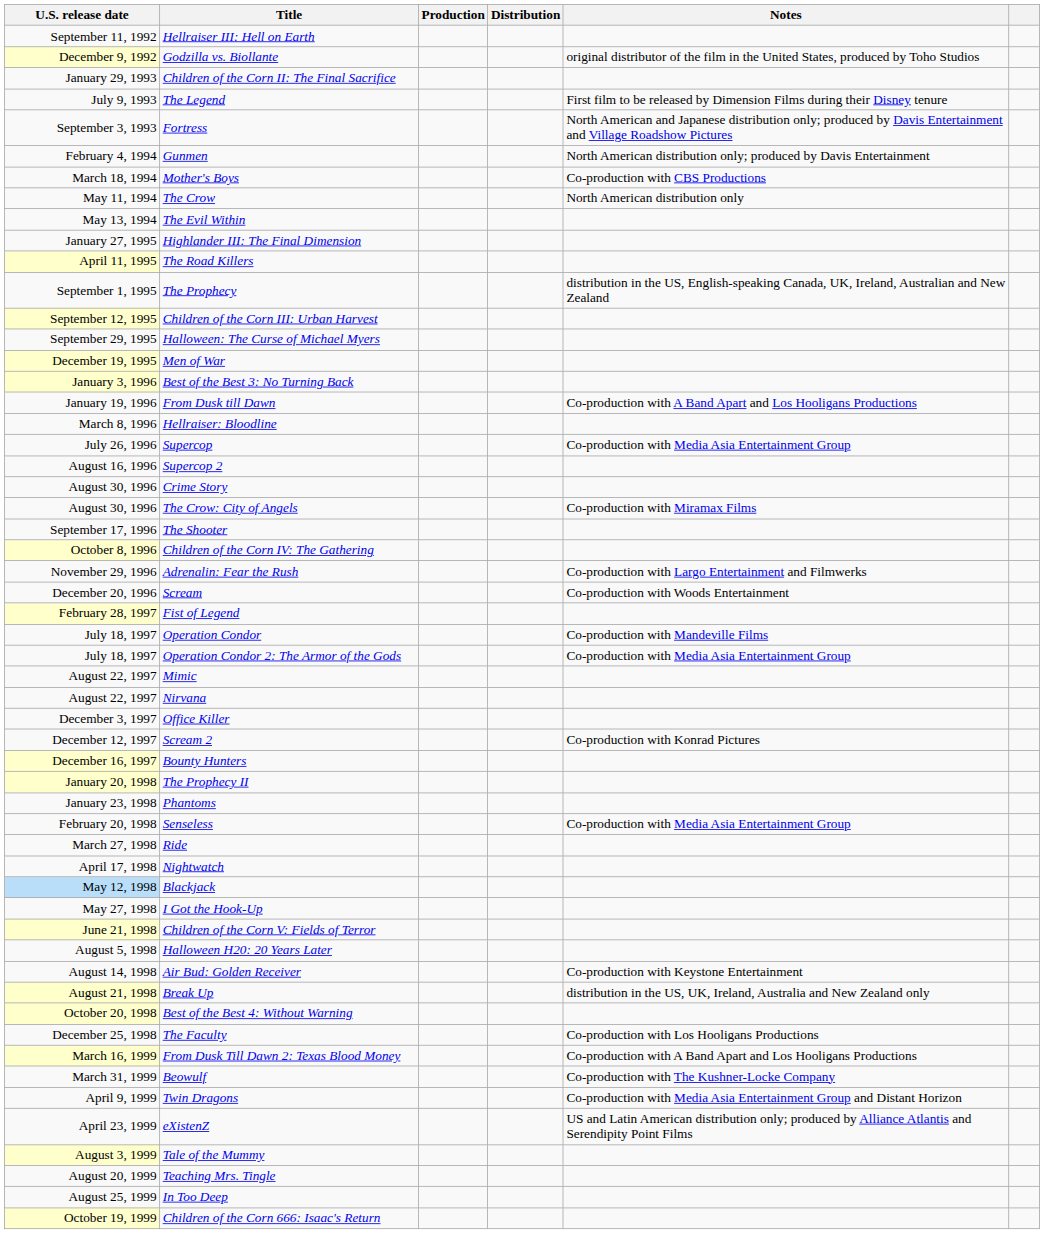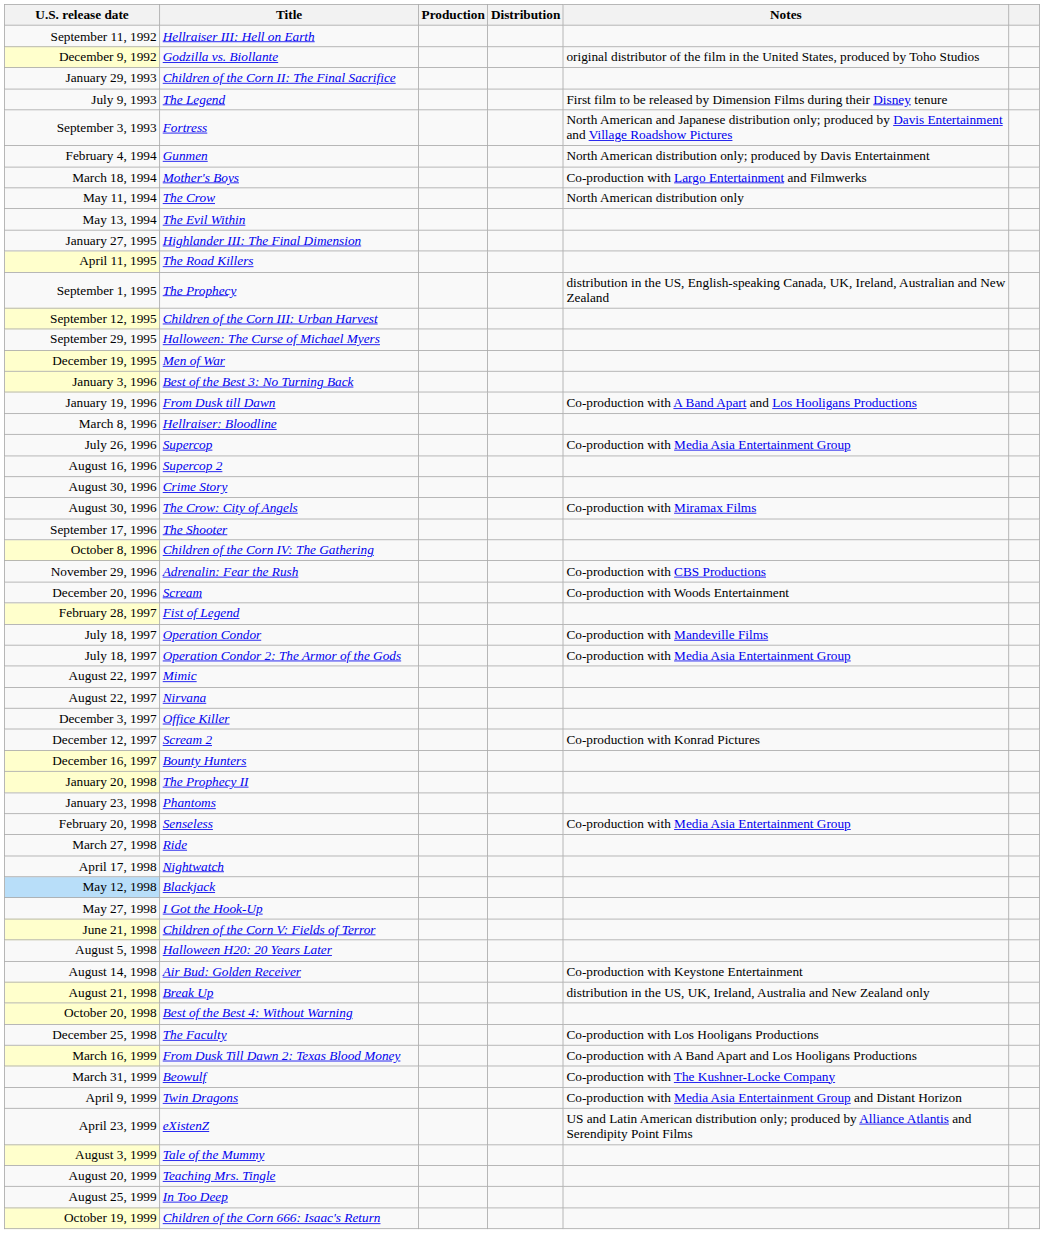Mother's Boys | Notes: Co-production with CBS Productions -> Co-production with Largo Entertainment and Filmwerks
Adrenalin: Fear the Rush | Notes: Co-production with Largo Entertainment and Filmwerks -> Co-production with CBS Productions
